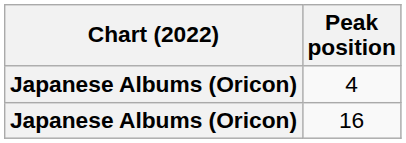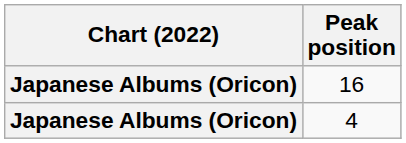rows swapped: 4 <-> 16
